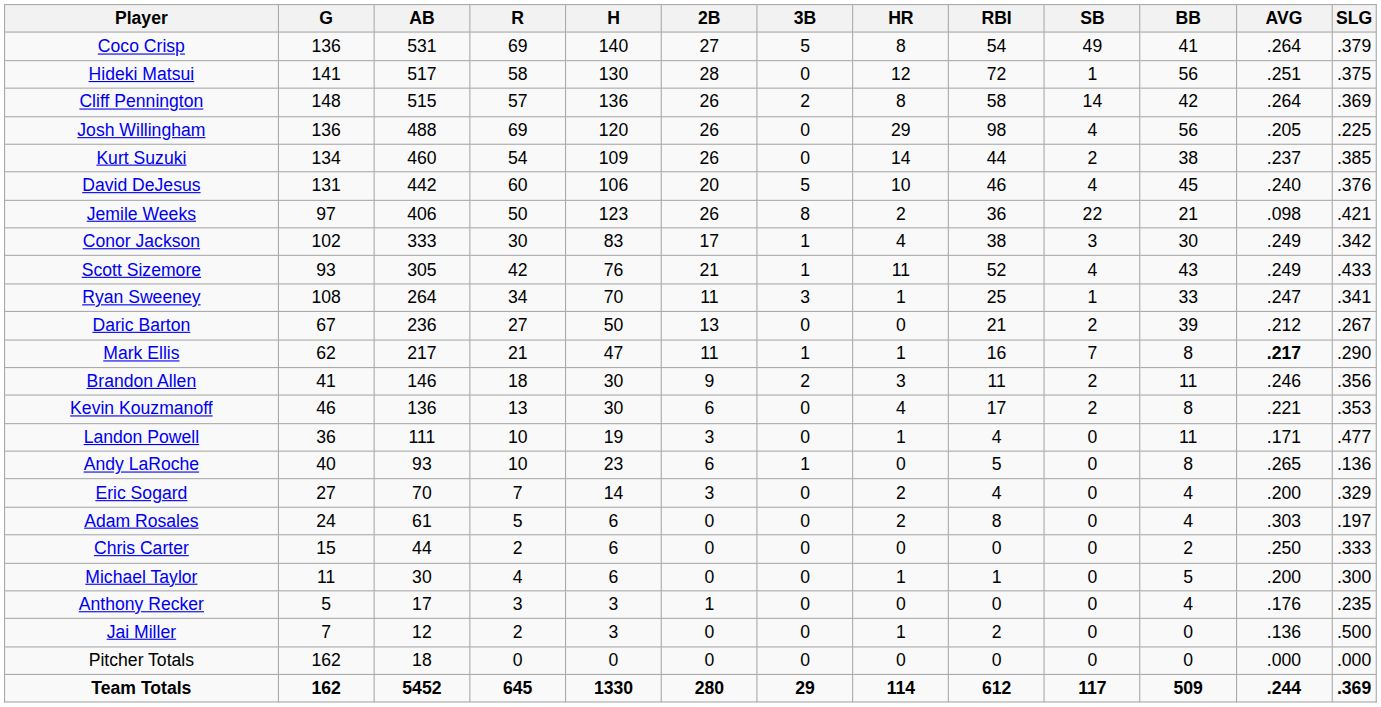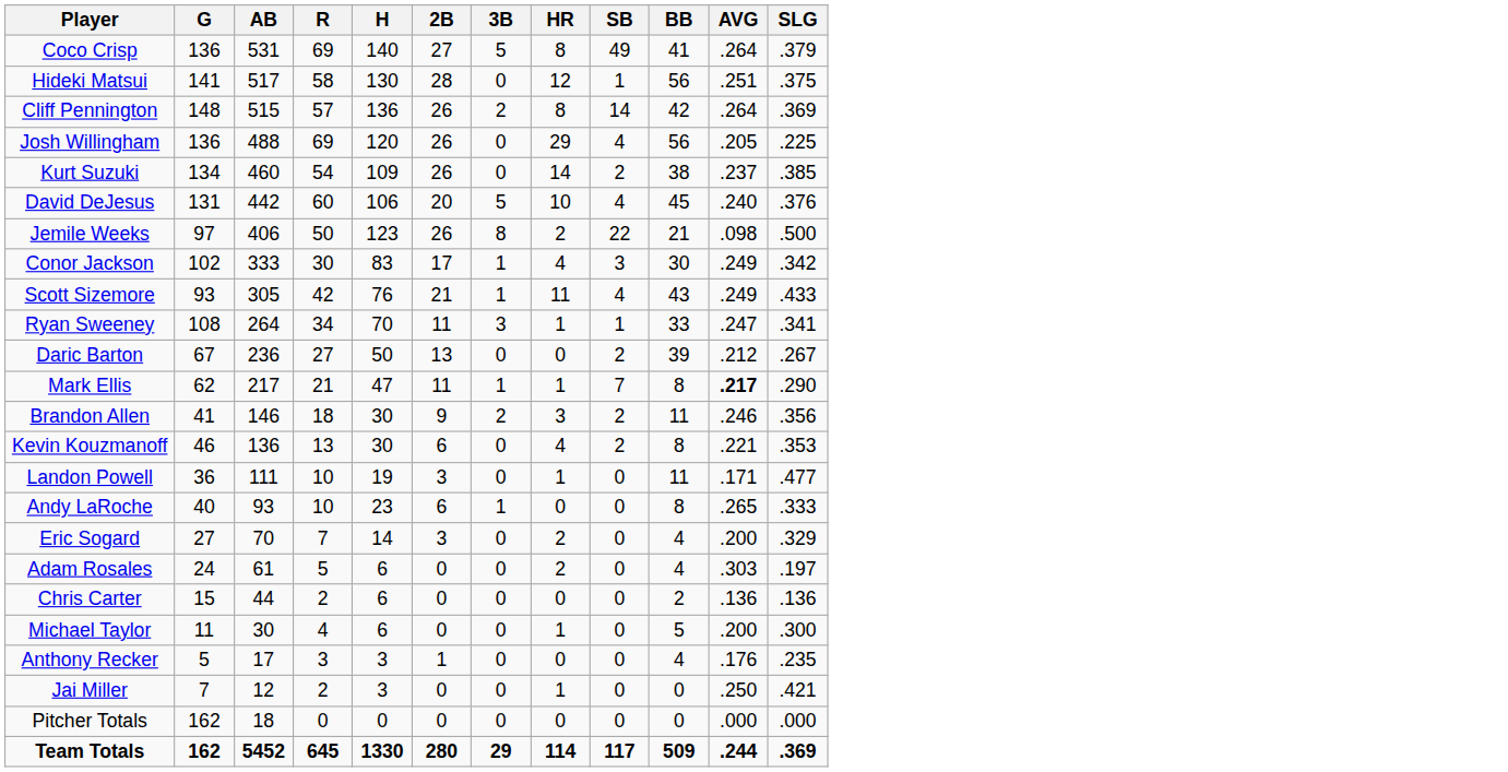- column: RBI | 54 | 72 | 58 | 98 | 44 | 46 | 36 | 38 | 52 | 25 | 21 | 16 | 11 | 17 | 4 | 5 | 4 | 8 | 0 | 1 | 0 | 2 | 0 | 612
Jemile Weeks | SLG: .421 -> .500
Andy LaRoche | SLG: .136 -> .333
Chris Carter | AVG: .250 -> .136
Chris Carter | SLG: .333 -> .136
Jai Miller | AVG: .136 -> .250
Jai Miller | SLG: .500 -> .421
